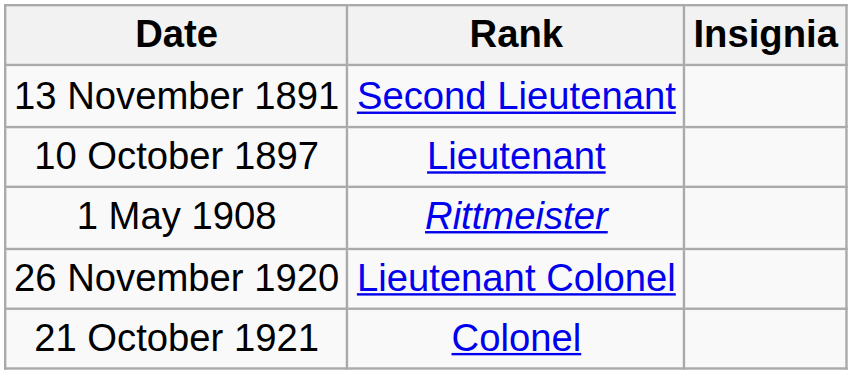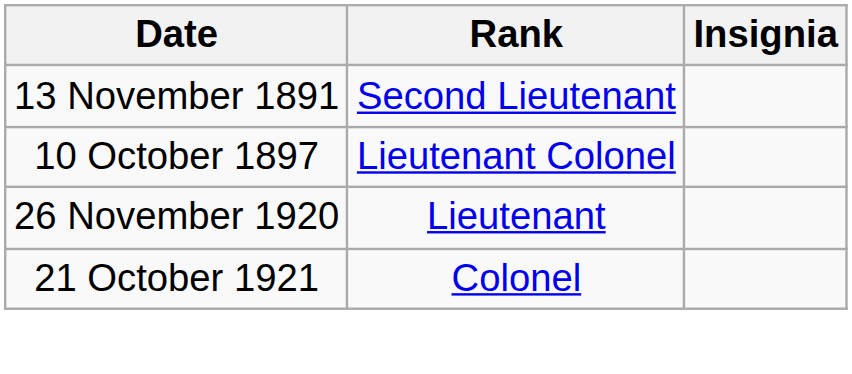10 October 1897 | Rank: Lieutenant -> Lieutenant Colonel
- row: 1 May 1908 | Rittmeister
26 November 1920 | Rank: Lieutenant Colonel -> Lieutenant
